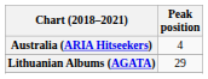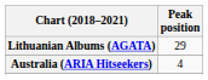rows swapped: Australia (ARIA Hitseekers) <-> Lithuanian Albums (AGATA)
